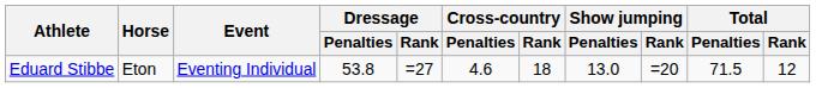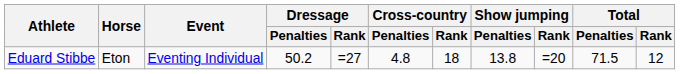Eduard Stibbe | Dressage / Penalties: 53.8 -> 50.2
Eduard Stibbe | Cross-country / Penalties: 4.6 -> 4.8
Eduard Stibbe | Show jumping / Penalties: 13.0 -> 13.8
